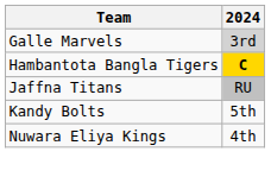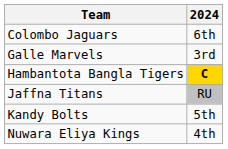+ row: Colombo Jaguars | 6th
Galle Marvels | 2024: lightgrey background -> no background
